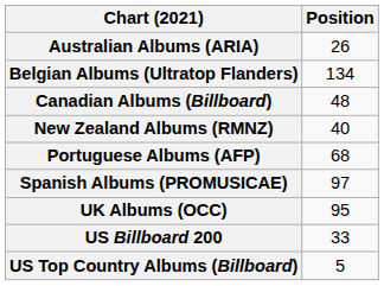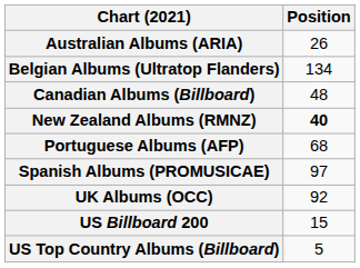New Zealand Albums (RMNZ) | Position: normal -> bold
UK Albums (OCC) | Position: 95 -> 92
US Billboard 200 | Position: 33 -> 15
